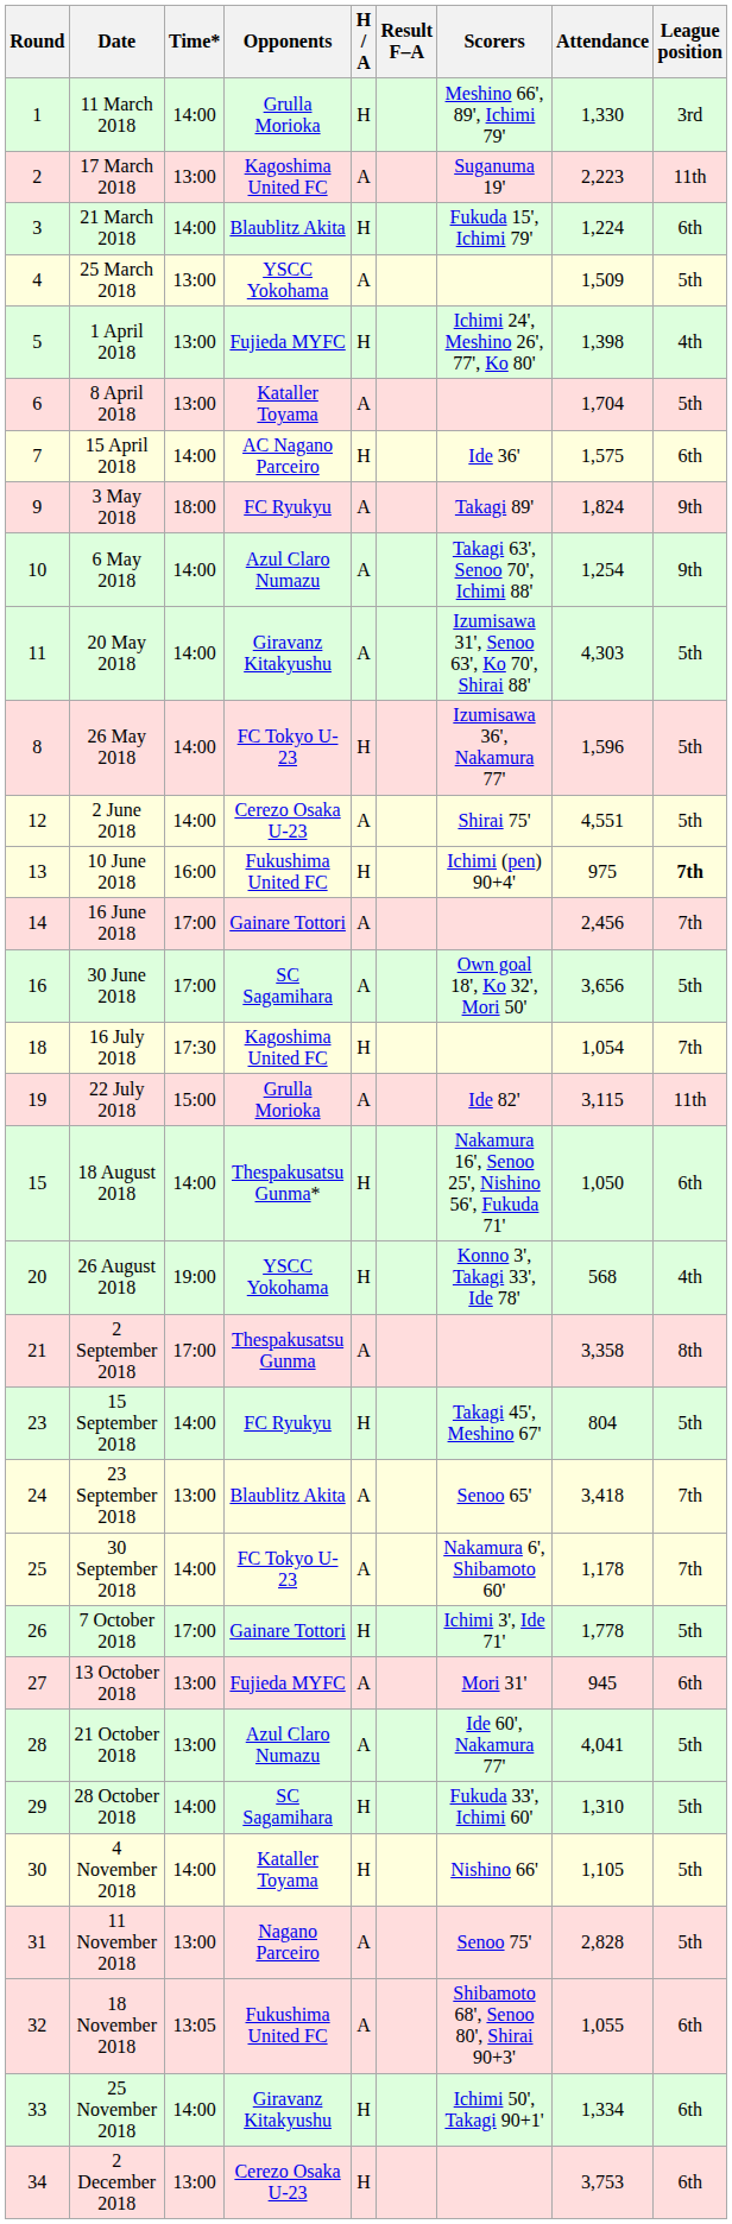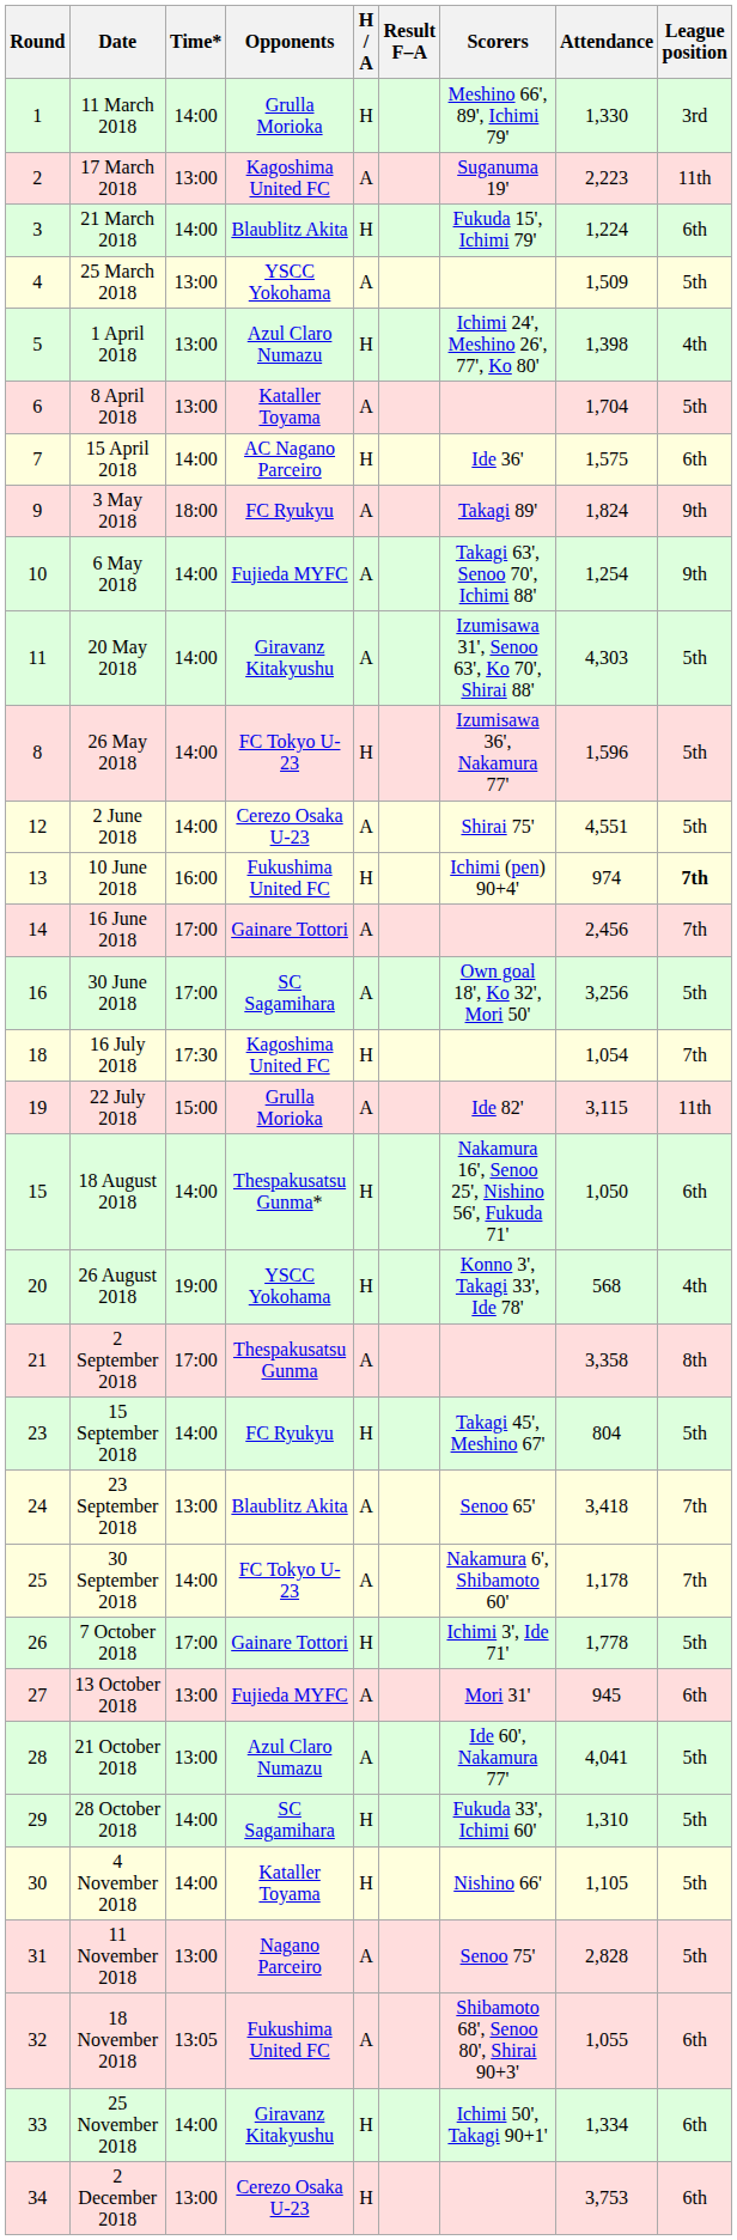1 April 2018 | Opponents: Fujieda MYFC -> Azul Claro Numazu
6 May 2018 | Opponents: Azul Claro Numazu -> Fujieda MYFC
10 June 2018 | Attendance: 975 -> 974
30 June 2018 | Attendance: 3,656 -> 3,256
